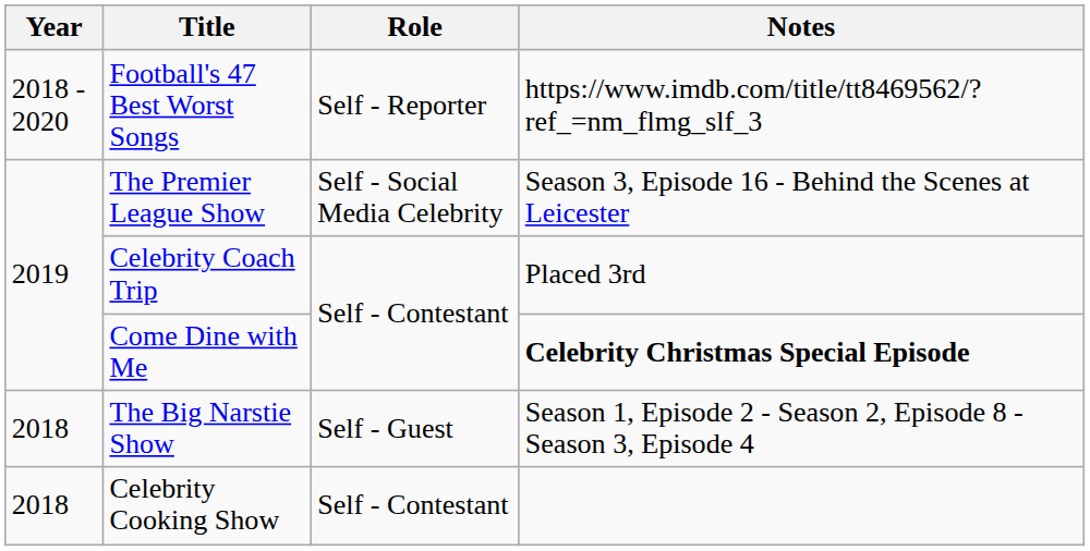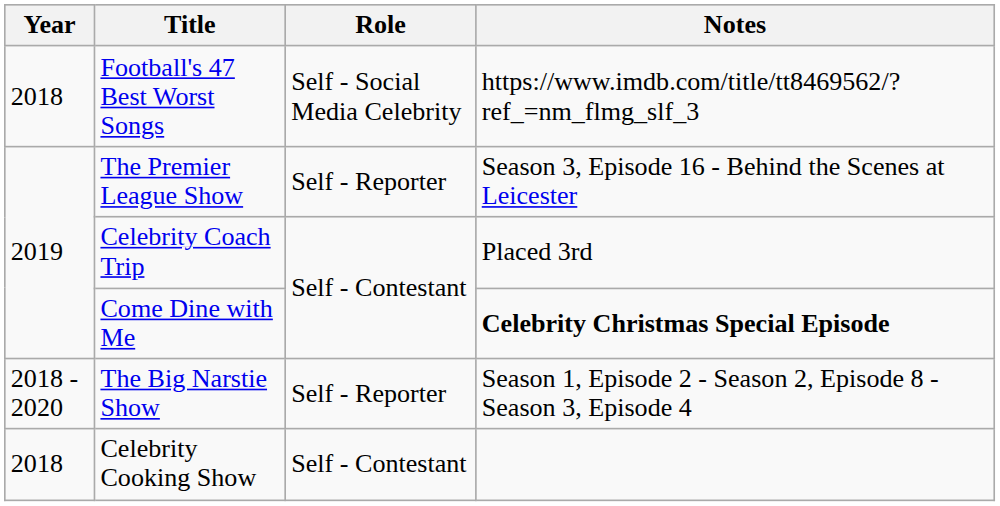Football's 47 Best Worst Songs | Year: 2018 - 2020 -> 2018
Football's 47 Best Worst Songs | Role: Self - Reporter -> Self - Social Media Celebrity
The Premier League Show | Role: Self - Social Media Celebrity -> Self - Reporter
The Big Narstie Show | Year: 2018 -> 2018 - 2020
The Big Narstie Show | Role: Self - Guest -> Self - Reporter
